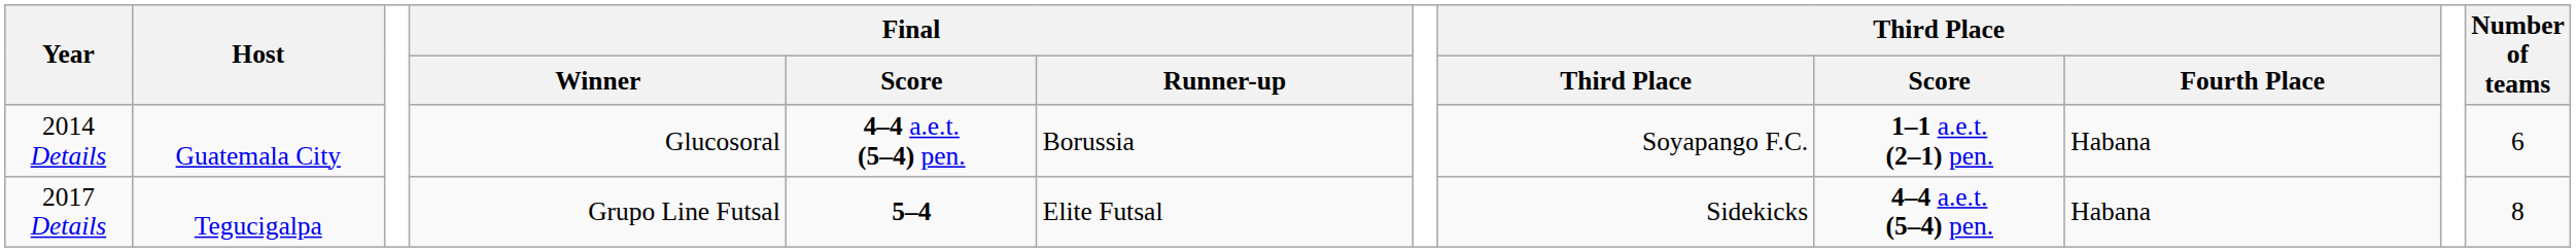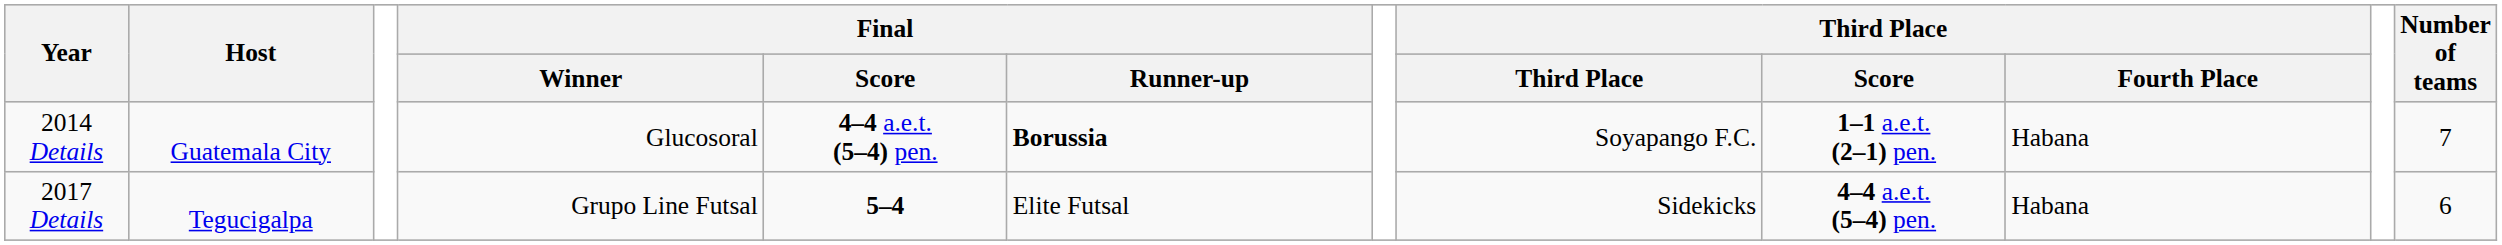2014 Details | Final / Runner-up: normal -> bold
2014 Details | Number of teams: 6 -> 7
2017 Details | Number of teams: 8 -> 6
